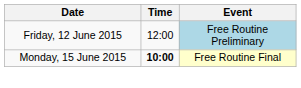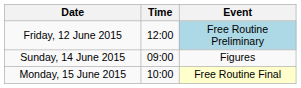+ row: Sunday, 14 June 2015 | 09:00 | Figures
Monday, 15 June 2015 | Time: bold -> normal
